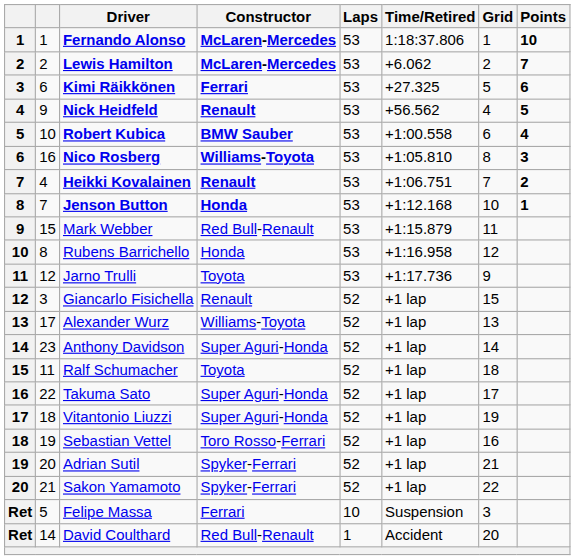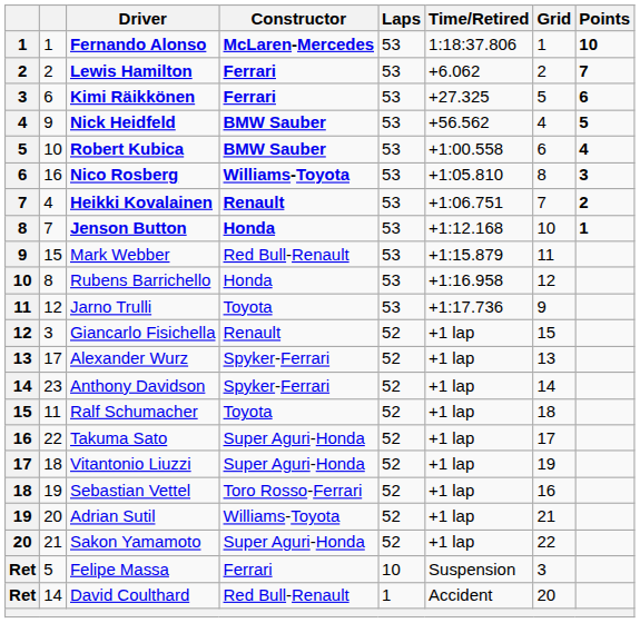Lewis Hamilton | Constructor: McLaren-Mercedes -> Ferrari
Nick Heidfeld | Constructor: Renault -> BMW Sauber
Alexander Wurz | Constructor: Williams-Toyota -> Spyker-Ferrari
Anthony Davidson | Constructor: Super Aguri-Honda -> Spyker-Ferrari
Adrian Sutil | Constructor: Spyker-Ferrari -> Williams-Toyota
Sakon Yamamoto | Constructor: Spyker-Ferrari -> Super Aguri-Honda
